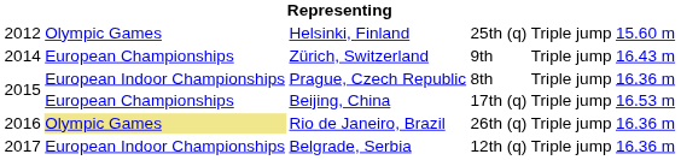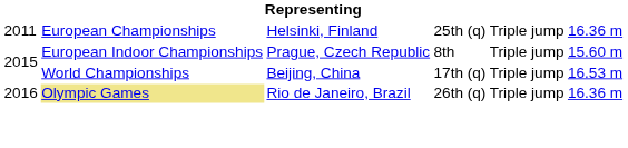Helsinki, Finland | column 1: 2012 -> 2011
Helsinki, Finland | column 2: Olympic Games -> European Championships
Helsinki, Finland | column 6: 15.60 m -> 16.36 m
- row: 2014 | European Championships | Zürich, Switzerland | 9th | Triple jump | 16.43 m
Prague, Czech Republic | column 6: 16.36 m -> 15.60 m
Beijing, China | column 2: European Championships -> World Championships
- row: 2017 | European Indoor Championships | Belgrade, Serbia | 12th (q) | Triple jump | 16.36 m
